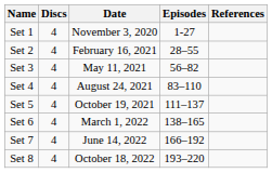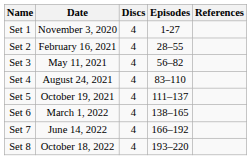columns swapped: Date <-> Discs
